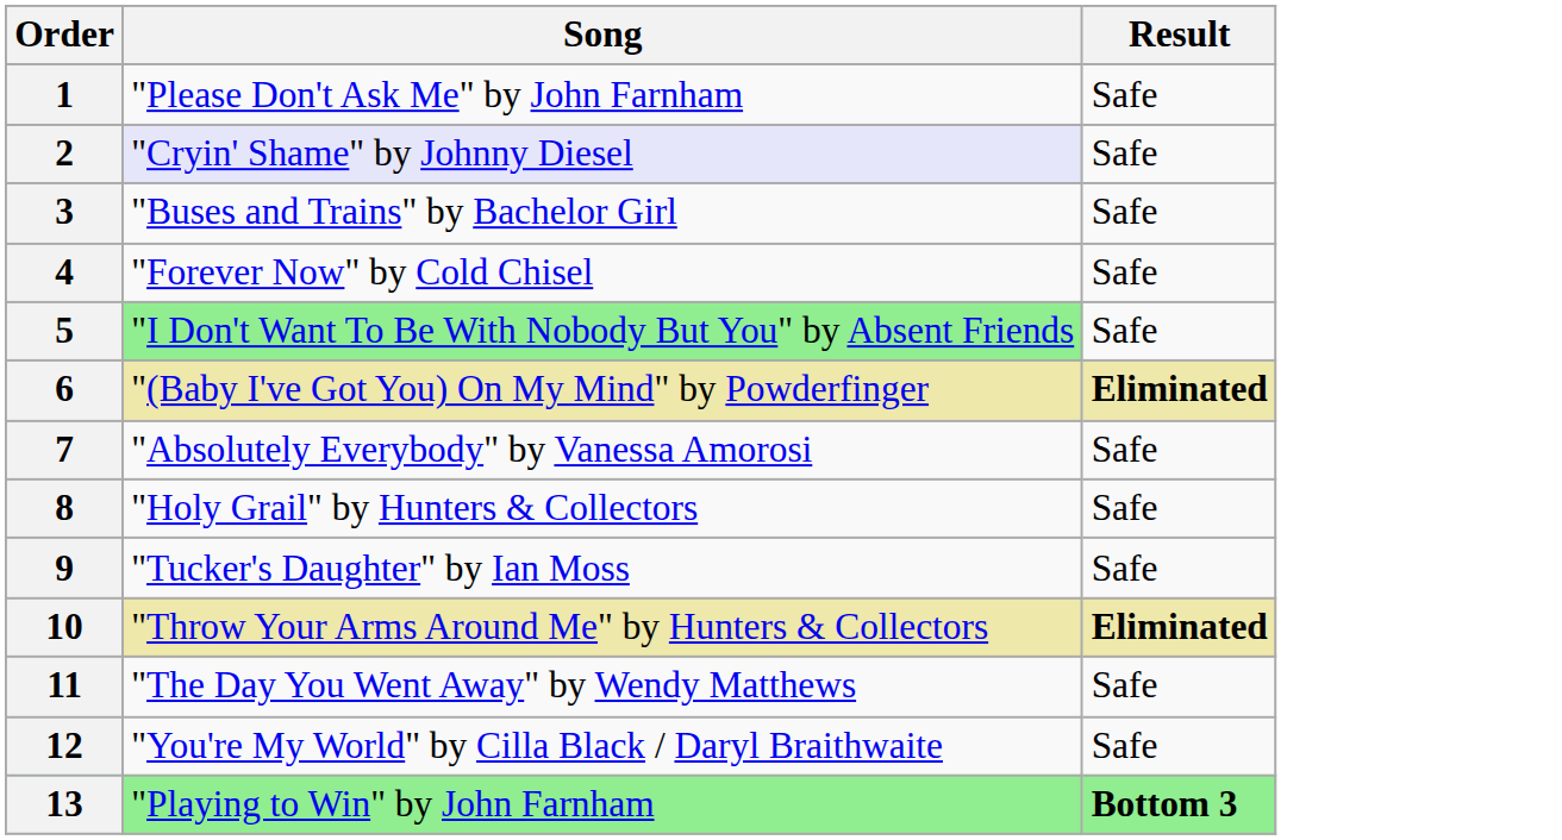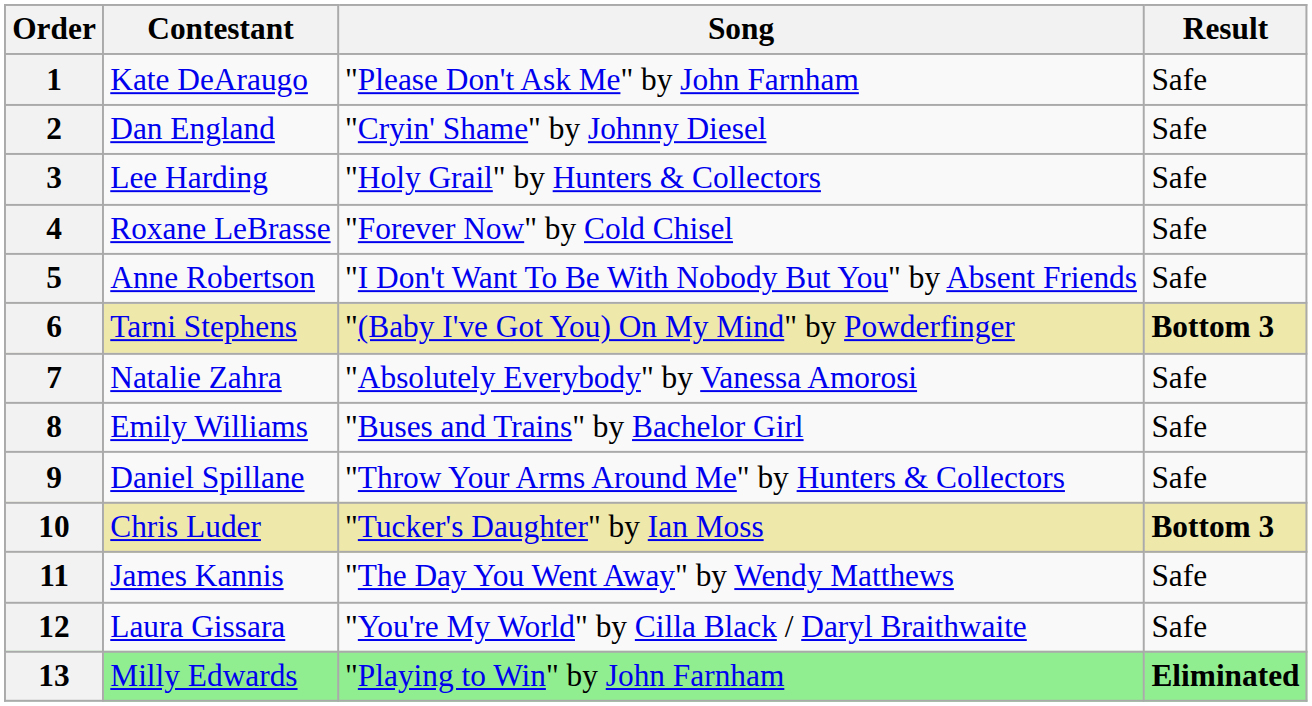+ column: Contestant | Kate DeAraugo | Dan England | Lee Harding | Roxane LeBrasse | Anne Robertson | Tarni Stephens | Natalie Zahra | Emily Williams | Daniel Spillane | Chris Luder | James Kannis | Laura Gissara | Milly Edwards
2 | Song: lavender background -> no background
3 | Song: "Buses and Trains" by Bachelor Girl -> "Holy Grail" by Hunters & Collectors
5 | Song: lightgreen background -> no background
6 | Result: Eliminated -> Bottom 3
8 | Song: "Holy Grail" by Hunters & Collectors -> "Buses and Trains" by Bachelor Girl
9 | Song: "Tucker's Daughter" by Ian Moss -> "Throw Your Arms Around Me" by Hunters & Collectors
10 | Song: "Throw Your Arms Around Me" by Hunters & Collectors -> "Tucker's Daughter" by Ian Moss
10 | Result: Eliminated -> Bottom 3
13 | Result: Bottom 3 -> Eliminated
